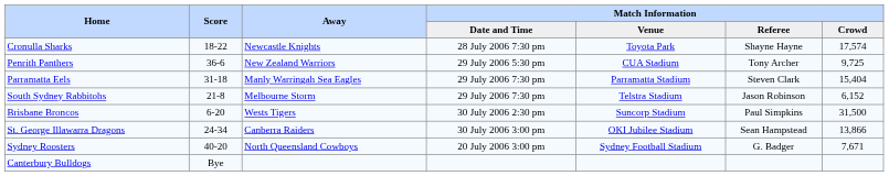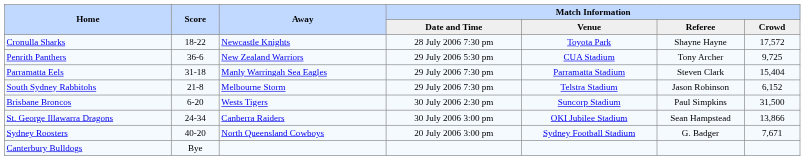Cronulla Sharks | Match Information / Crowd: 17,574 -> 17,572
